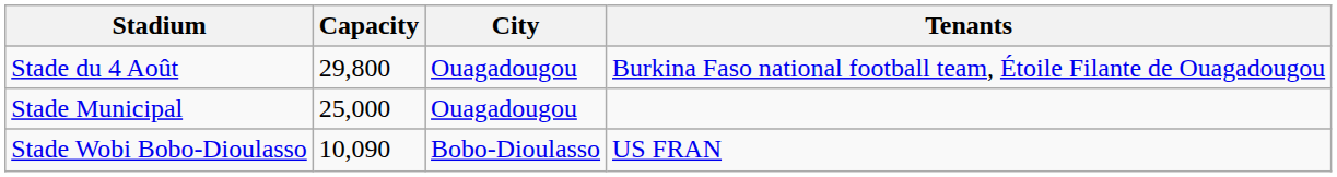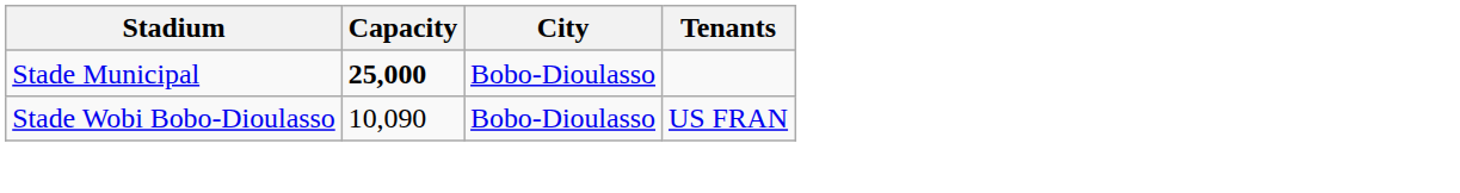- row: Stade du 4 Août | 29,800 | Ouagadougou | Burkina Faso national football team, Étoile Filante de Ouagadougou
Stade Municipal | Capacity: normal -> bold
Stade Municipal | City: Ouagadougou -> Bobo-Dioulasso
